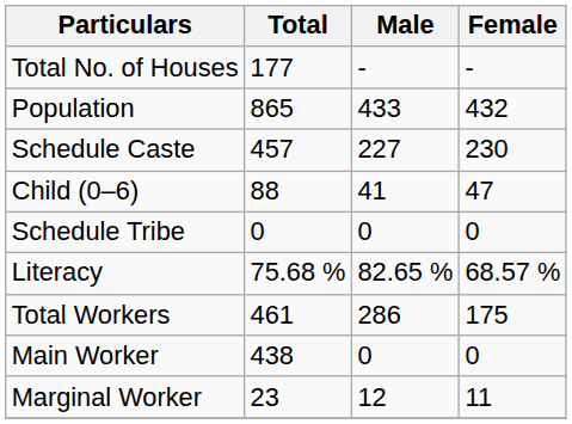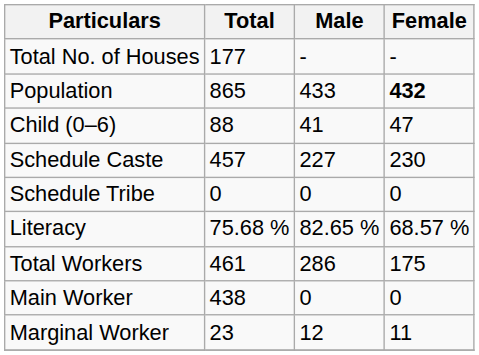Population | Female: normal -> bold
rows swapped: Child (0–6) <-> Schedule Caste
